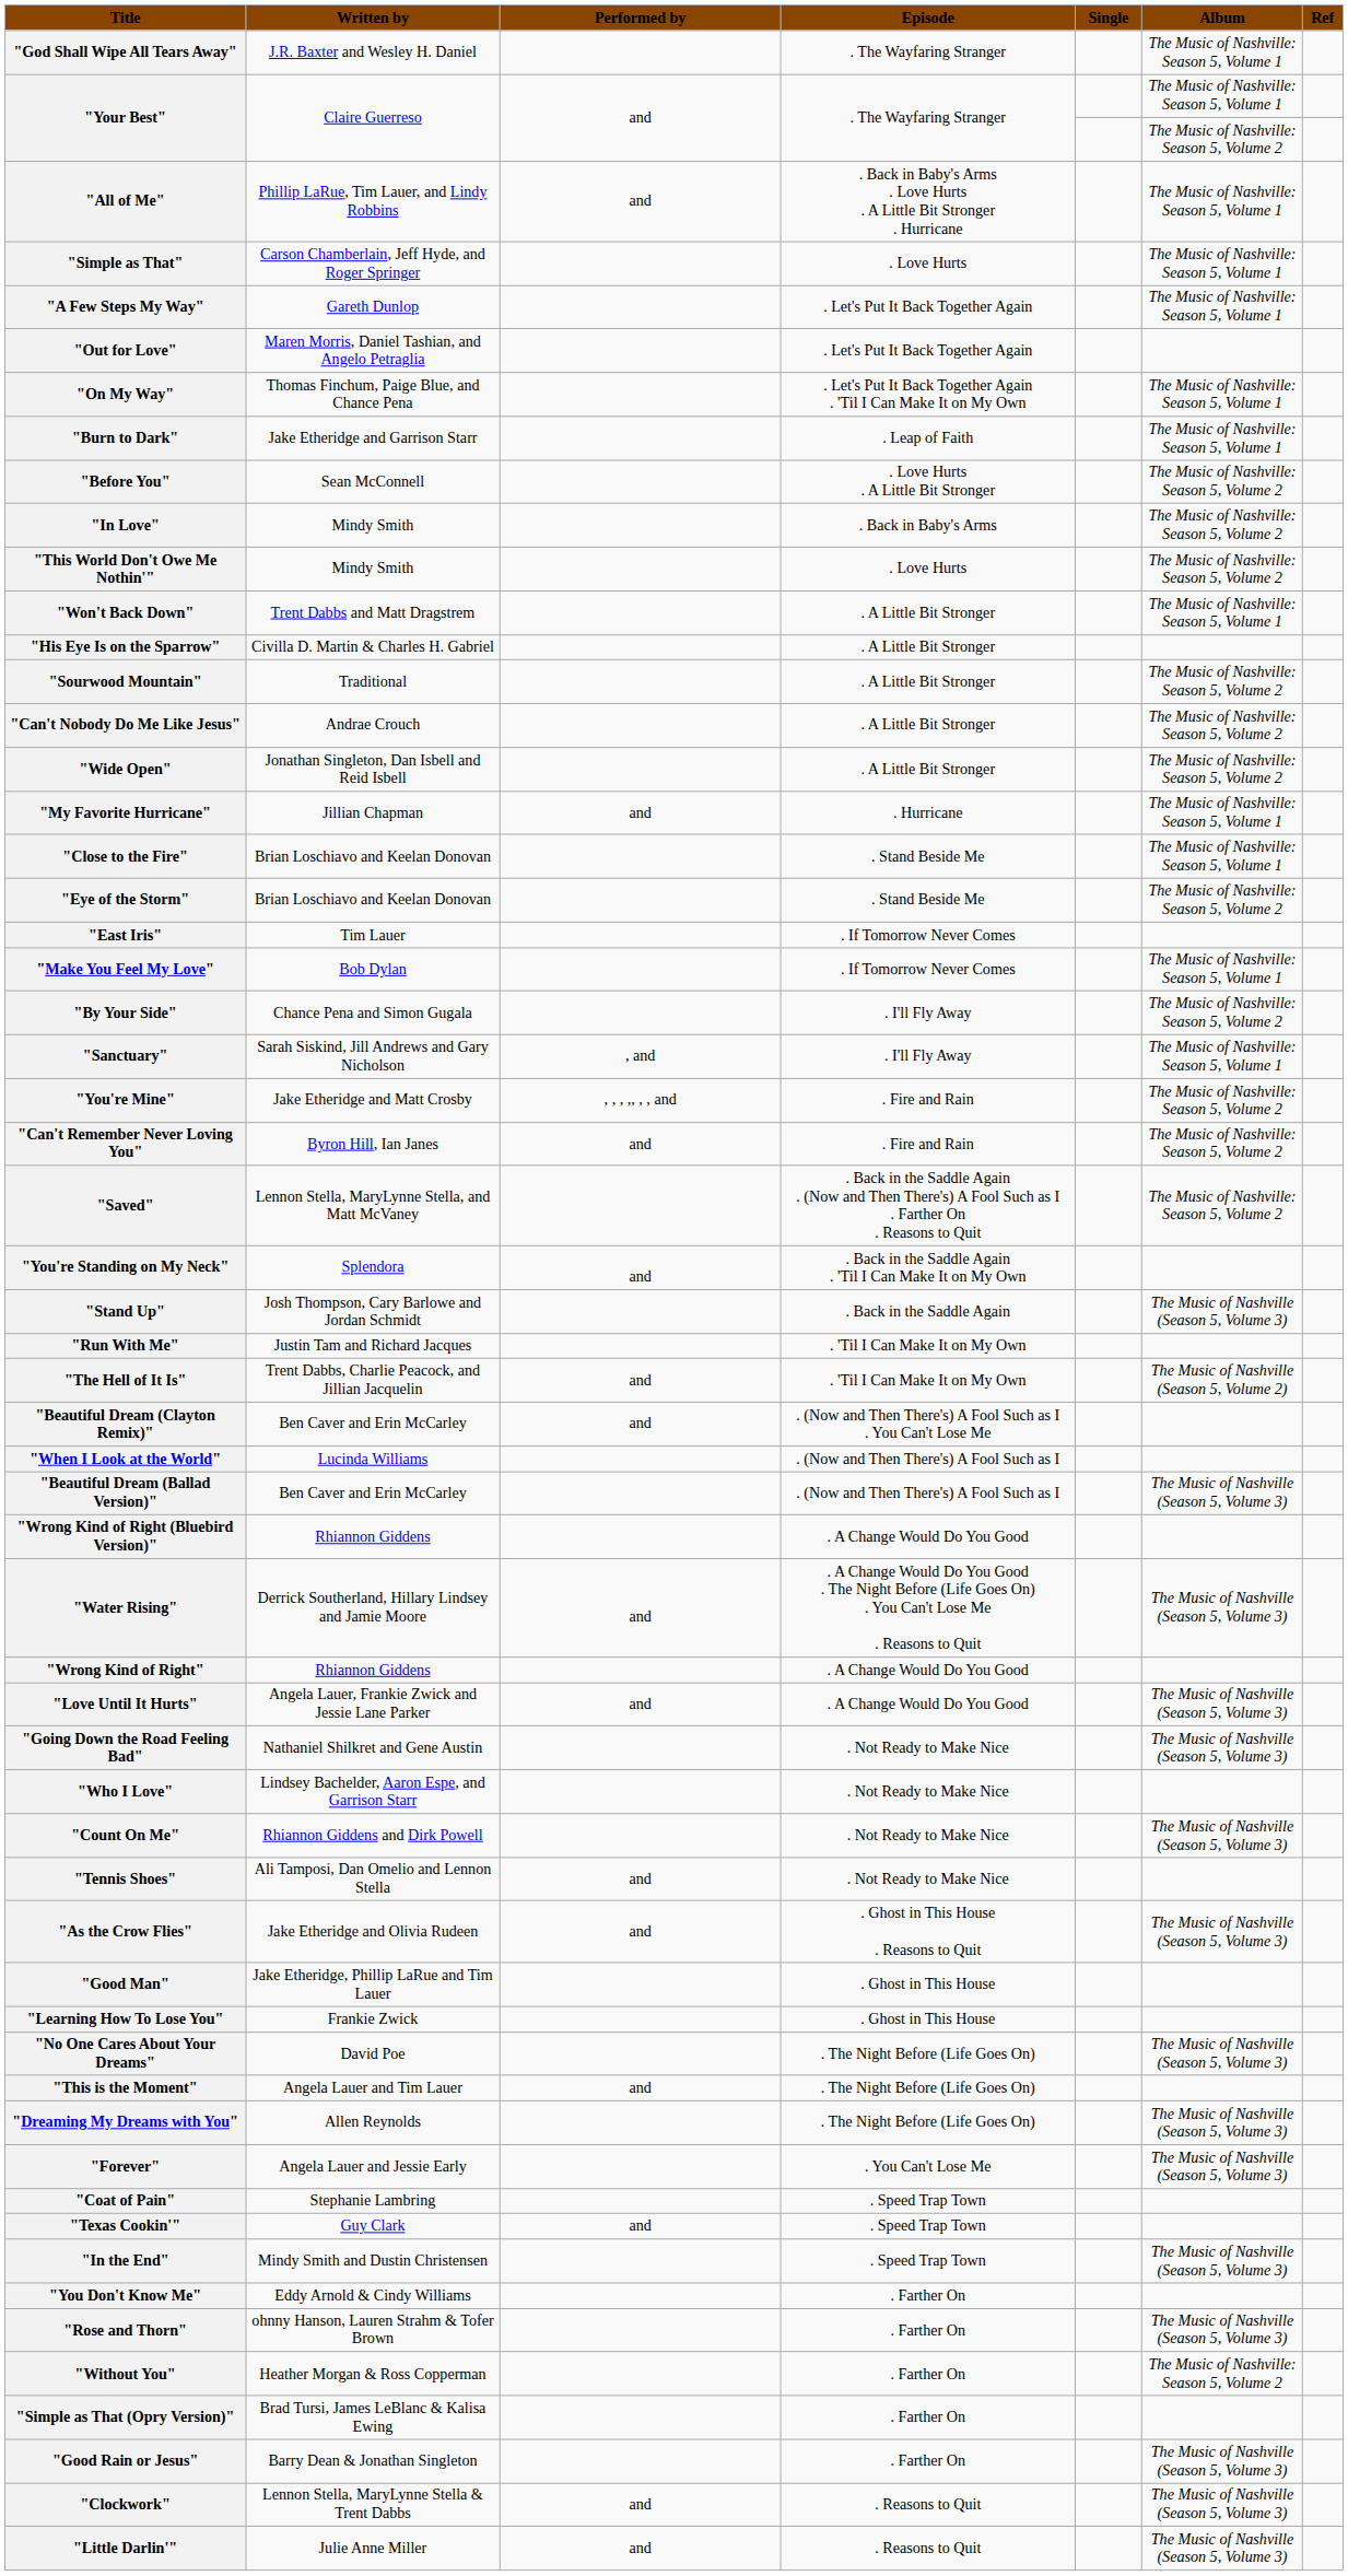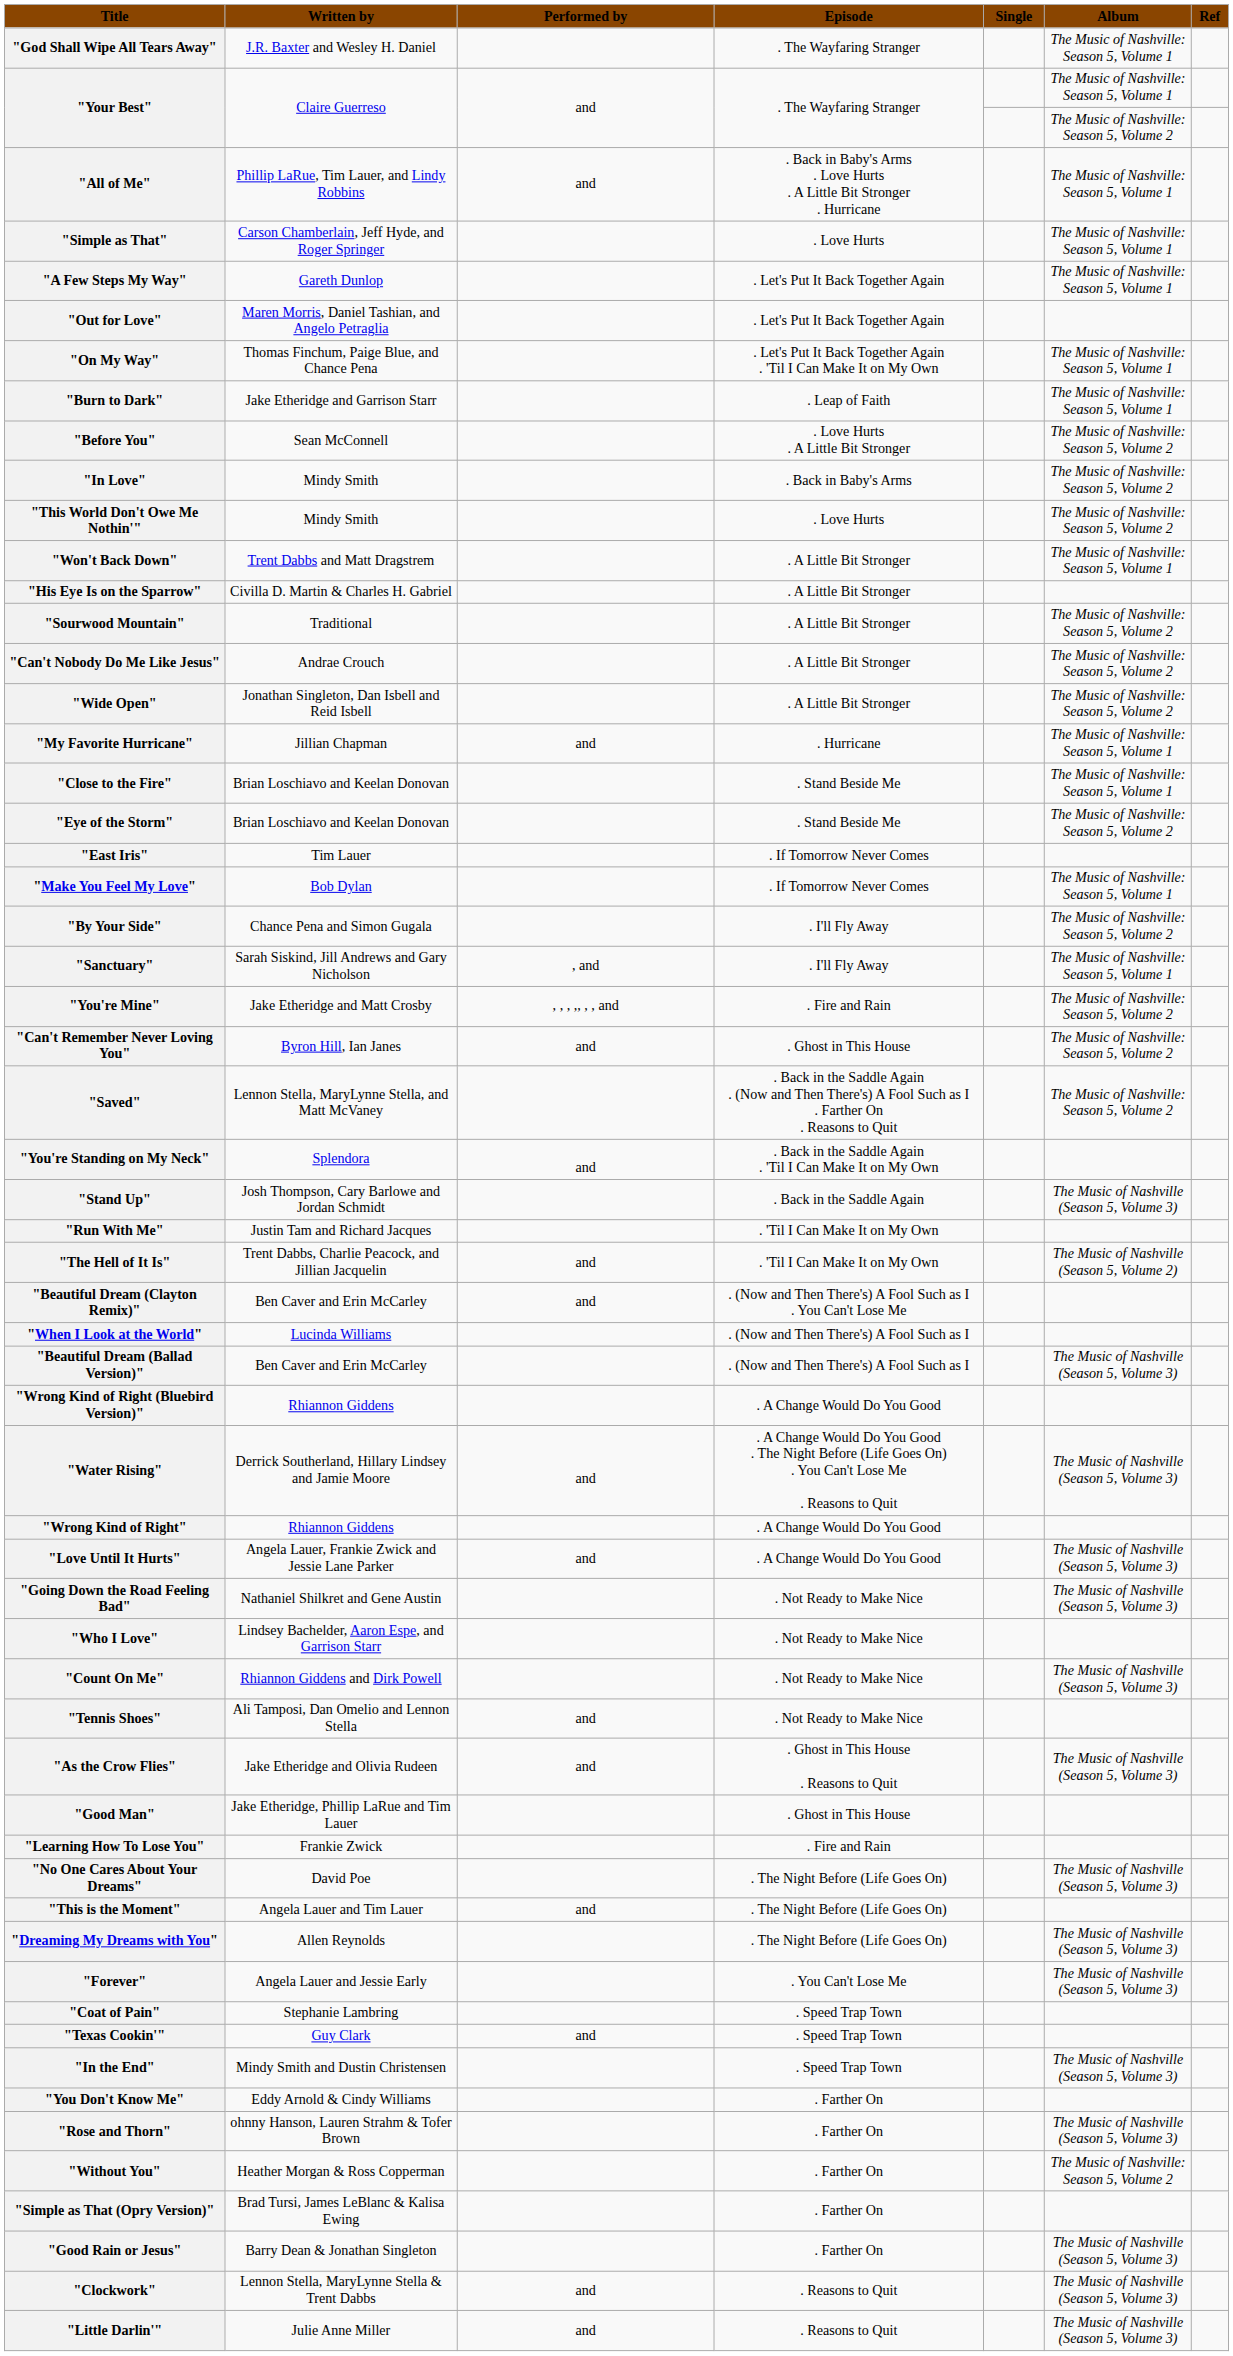"Can't Remember Never Loving You" | Episode: . Fire and Rain -> . Ghost in This House
"Learning How To Lose You" | Episode: . Ghost in This House -> . Fire and Rain
